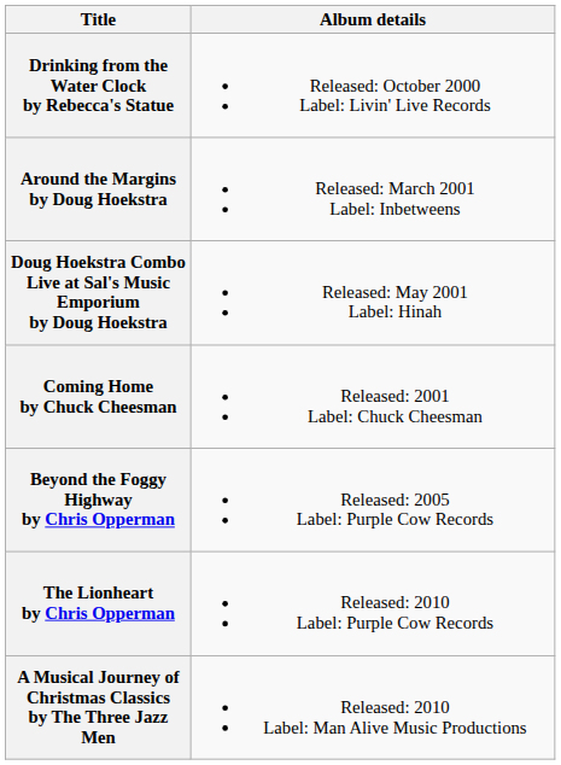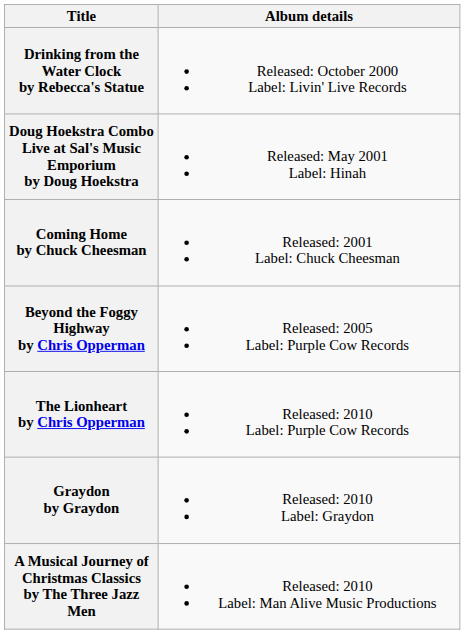- row: Around the Margins by Doug Hoekstra | Released: March 2001 Label: Inbetweens
+ row: Graydon by Graydon | Released: 2010 Label: Graydon
